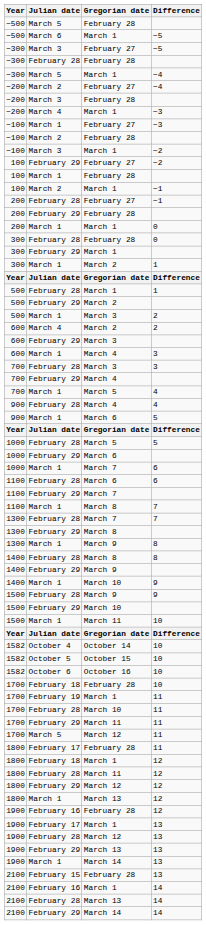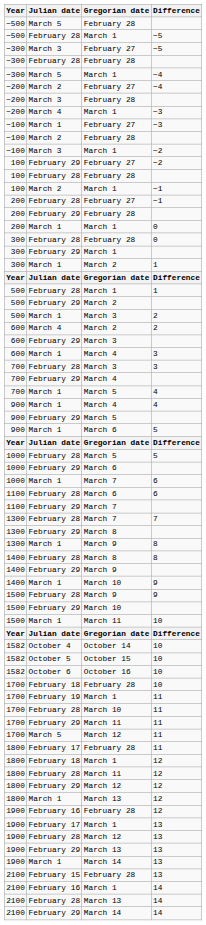−500 / March 1 | Julian date: March 6 -> February 28
100 / February 28 | Julian date: March 1 -> February 28
900 / March 4 | Julian date: February 28 -> March 1
+ row: 900 | February 29 | March 5
- row: 1100 | March 1 | March 8 | 7
